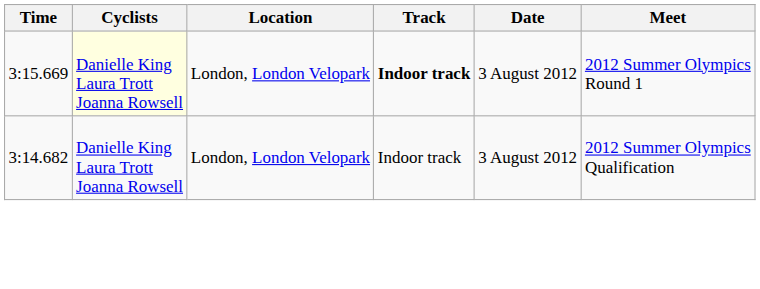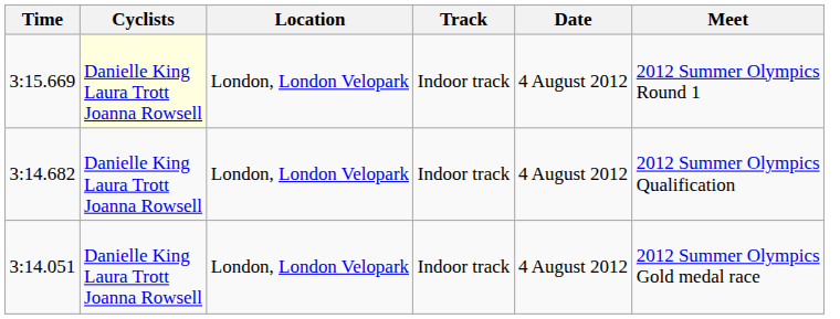3:15.669 | Track: bold -> normal
3:15.669 | Date: 3 August 2012 -> 4 August 2012
3:14.682 | Date: 3 August 2012 -> 4 August 2012
+ row: 3:14.051 | Danielle King Laura Trott Joanna Rowsell | London, London Velopark | Indoor track | 4 August 2012 | 2012 Summer Olympics Gold medal race
